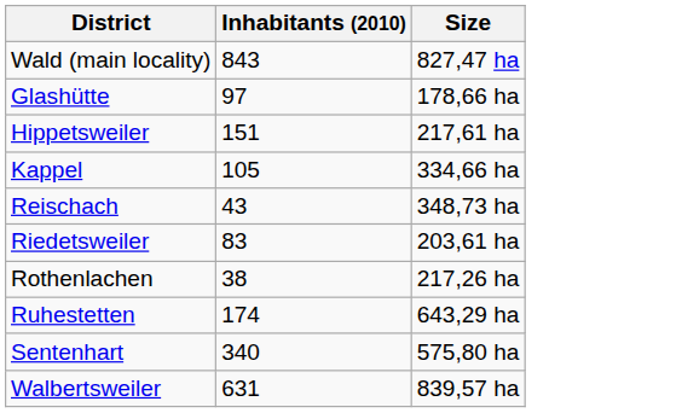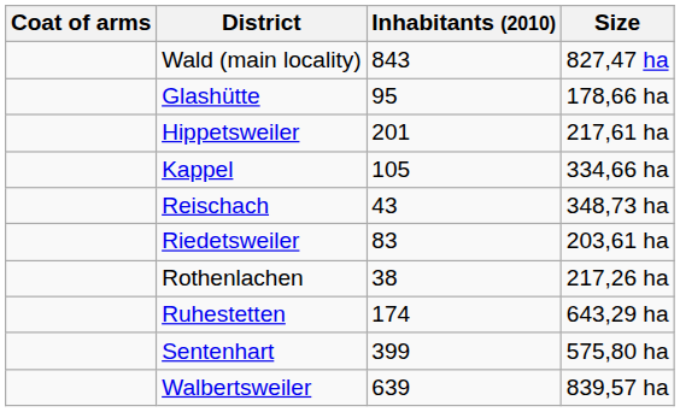+ column: Coat of arms
Glashütte | Inhabitants (2010): 97 -> 95
Hippetsweiler | Inhabitants (2010): 151 -> 201
Sentenhart | Inhabitants (2010): 340 -> 399
Walbertsweiler | Inhabitants (2010): 631 -> 639
